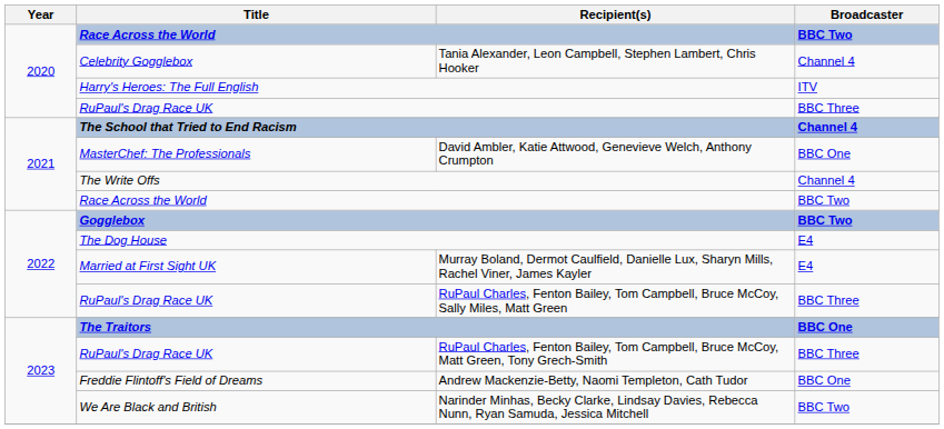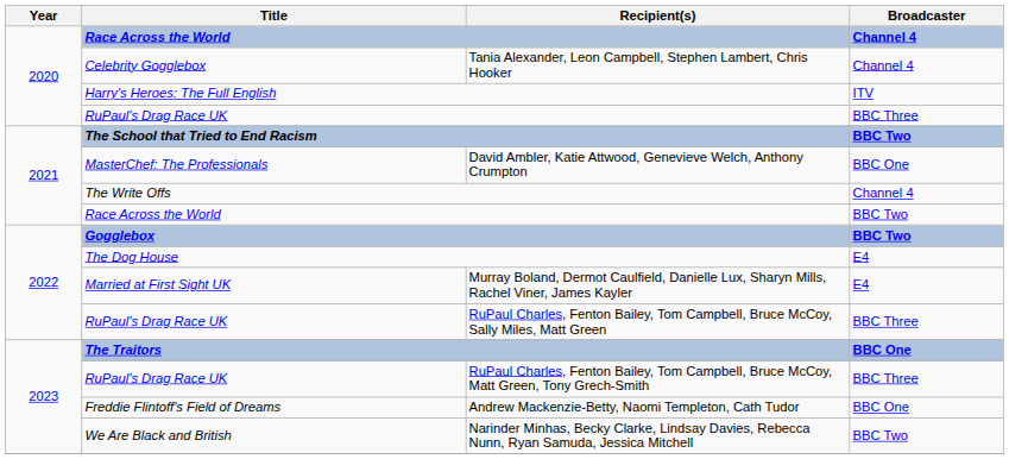2020 / Race Across the World | Broadcaster: BBC Two -> Channel 4
The School that Tried to End Racism | Broadcaster: Channel 4 -> BBC Two
